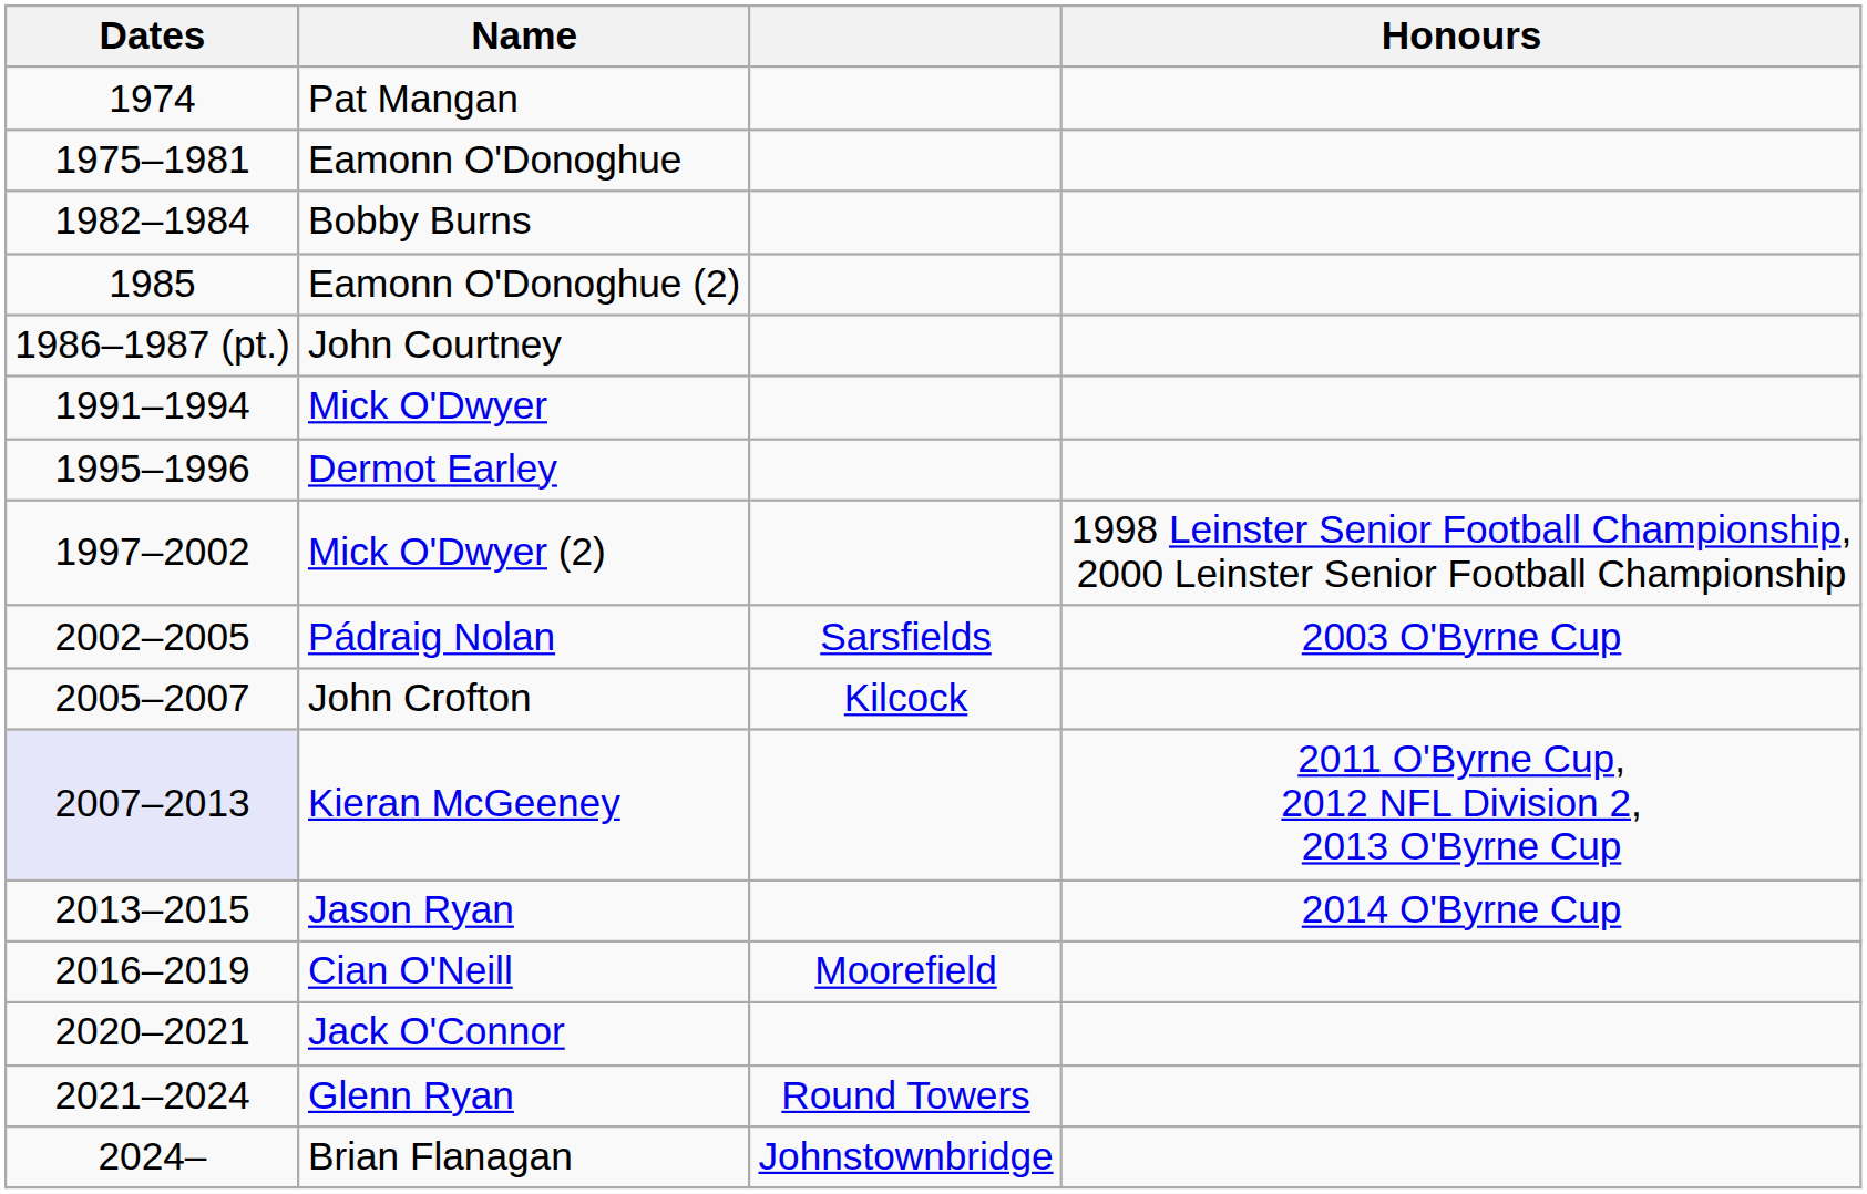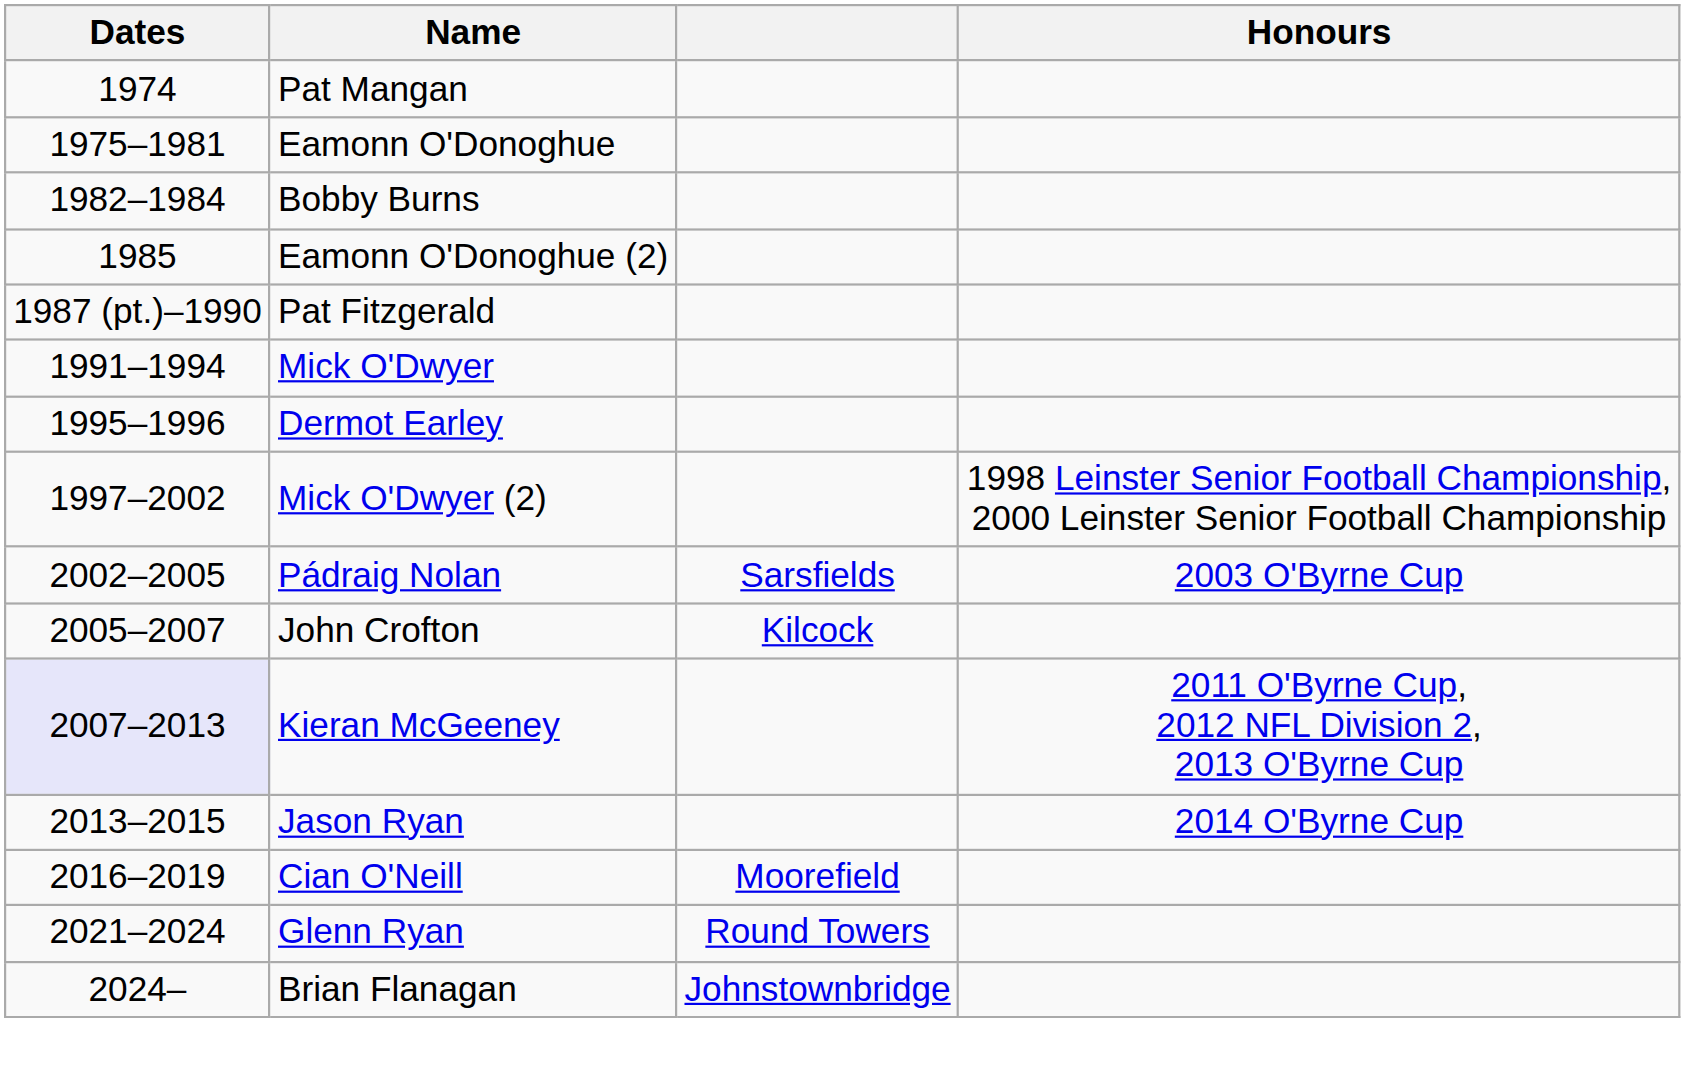- row: 1986–1987 (pt.) | John Courtney
+ row: 1987 (pt.)–1990 | Pat Fitzgerald
- row: 2020–2021 | Jack O'Connor
